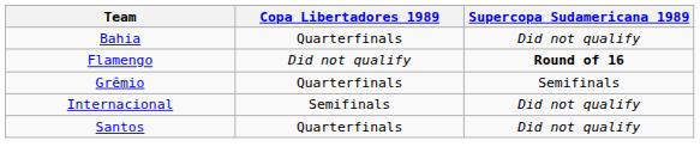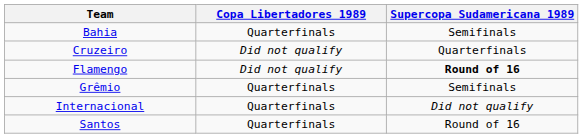Bahia | Supercopa Sudamericana 1989: Did not qualify -> Semifinals
+ row: Cruzeiro | Did not qualify | Quarterfinals
Internacional | Copa Libertadores 1989: Semifinals -> Quarterfinals
Santos | Supercopa Sudamericana 1989: Did not qualify -> Round of 16
